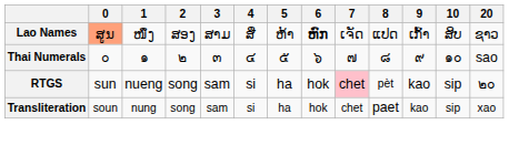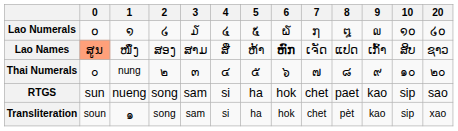+ row: Lao Numerals | ໐ | ໑ | ໒ | ໓ | ໔ | ໕ | ໖ | ໗ | ໘ | ໙ | ໑໐ | ໒໐
Thai Numerals | 1: ๑ -> nung
Thai Numerals | 20: sao -> ๒๐
RTGS | 7: pink background -> no background
RTGS | 8: pèt -> paet
RTGS | 20: ๒๐ -> sao
Transliteration | 1: nung -> ๑
Transliteration | 8: paet -> pèt
